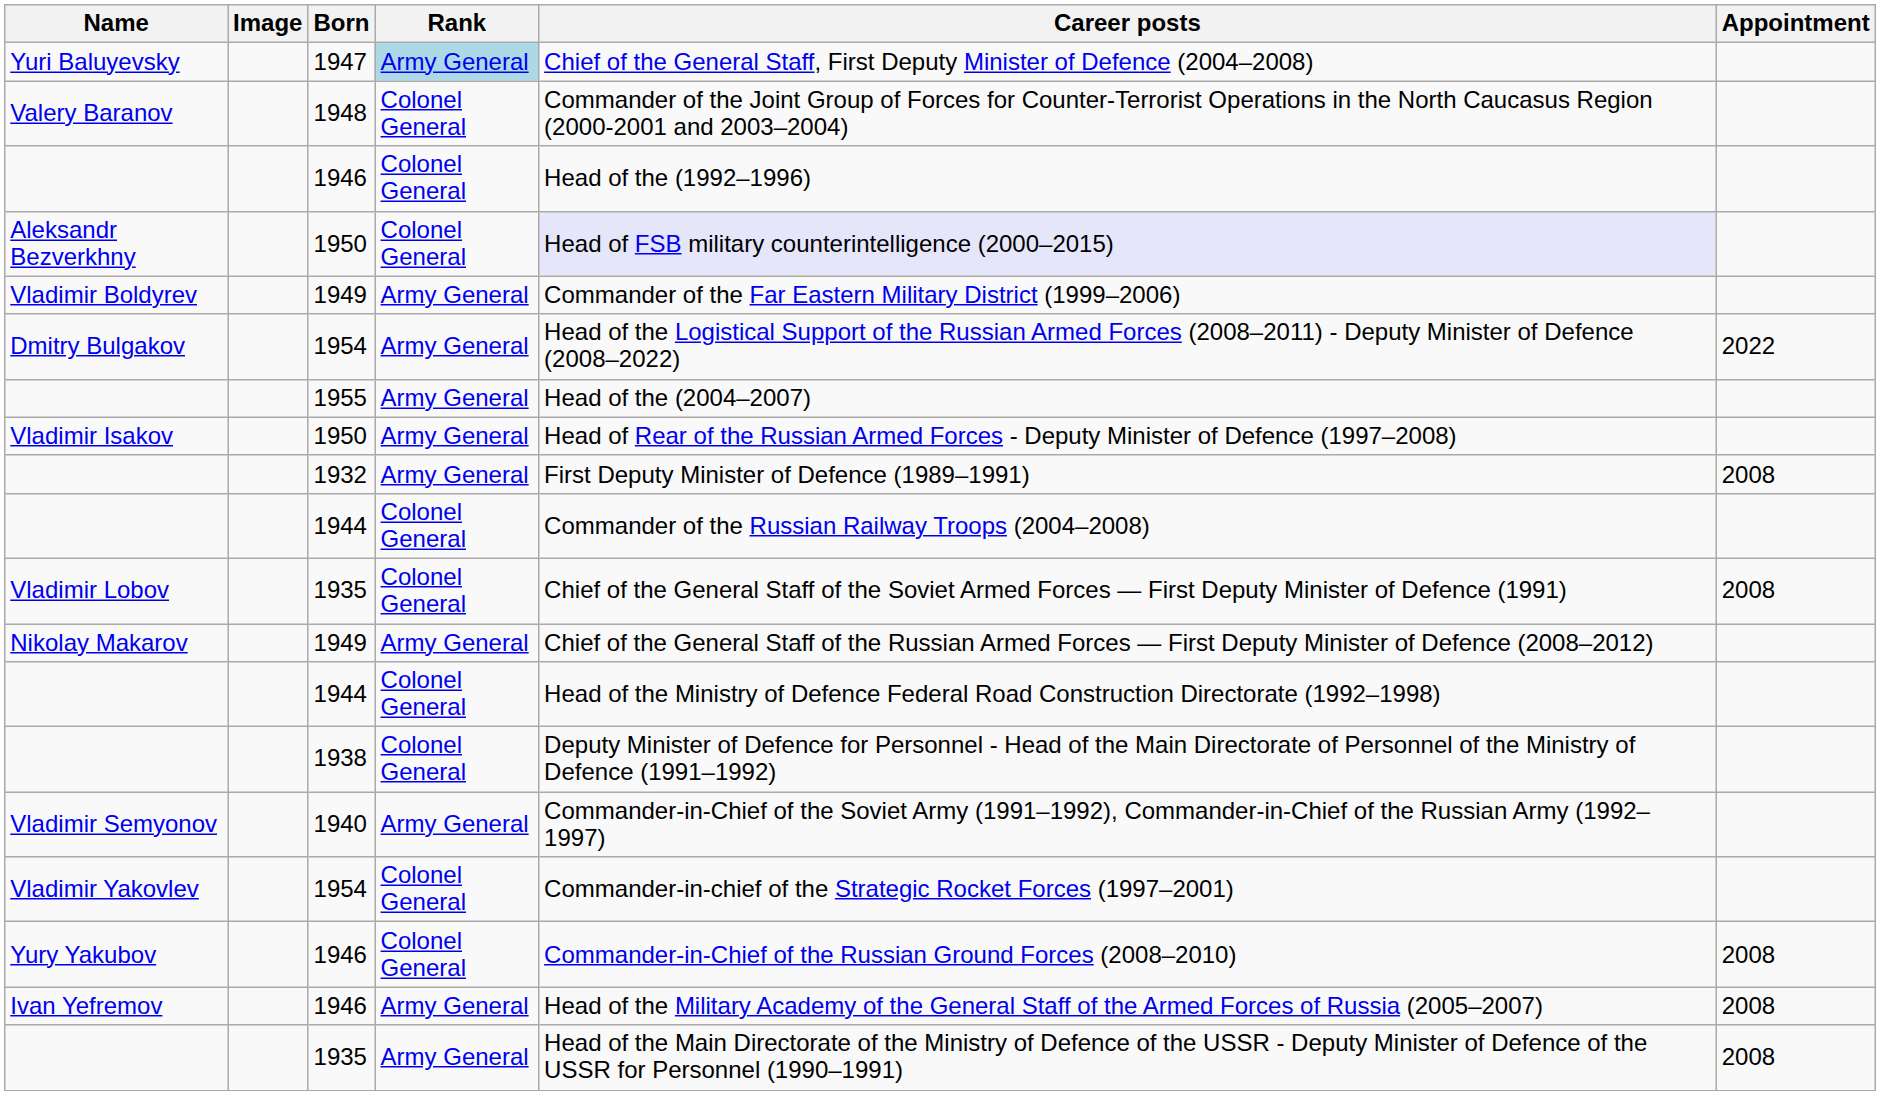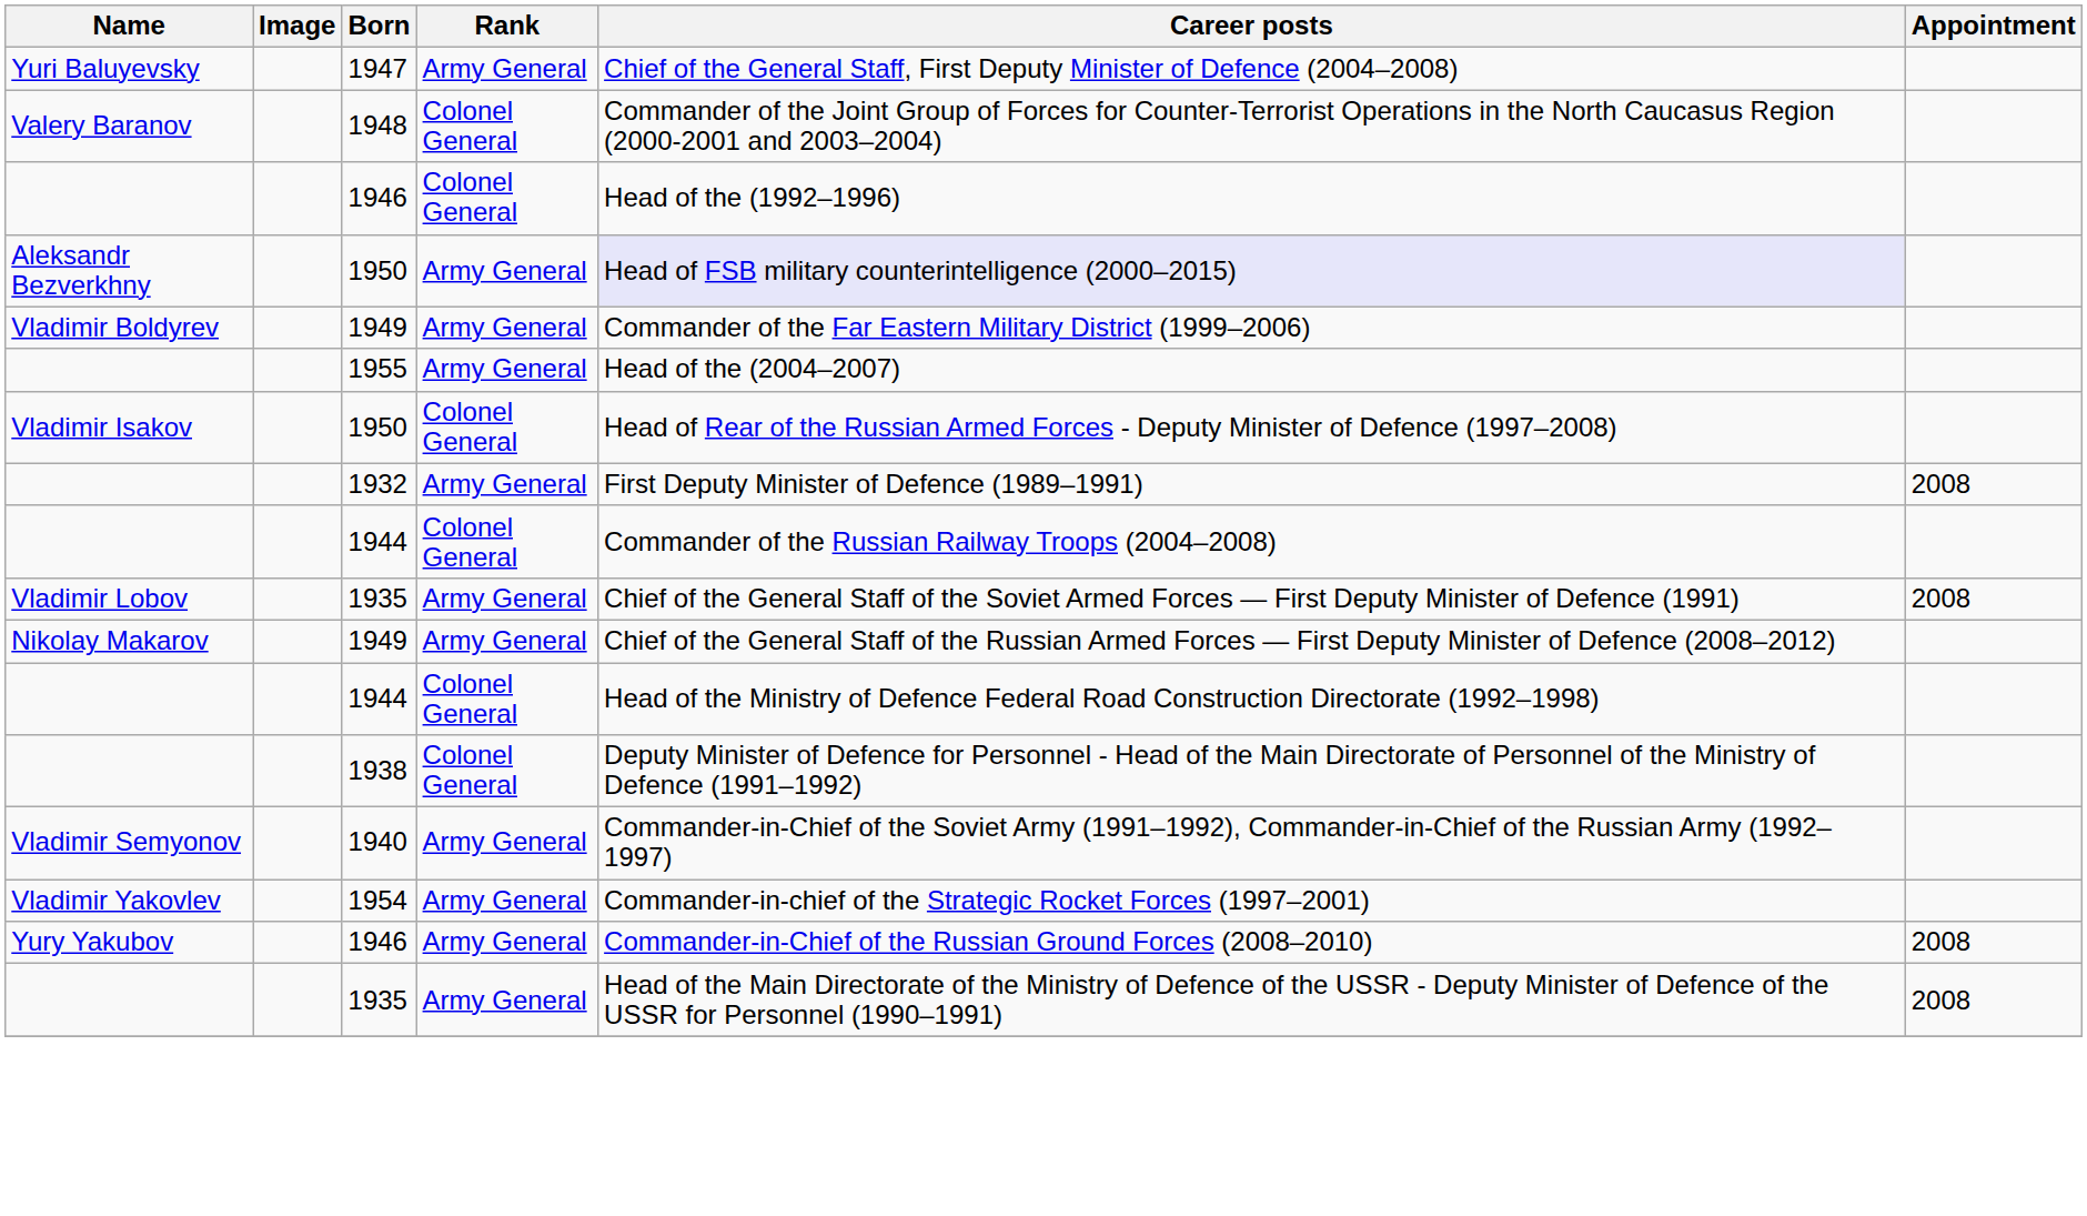Yuri Baluyevsky | Rank: lightblue background -> no background
Aleksandr Bezverkhny | Rank: Colonel General -> Army General
- row: Dmitry Bulgakov | 1954 | Army General | Head of the Logistical Support of the Russian Armed Forces (2008–2011) - Deputy Minister of Defence (2008–2022) | 2022
Vladimir Isakov | Rank: Army General -> Colonel General
Vladimir Lobov | Rank: Colonel General -> Army General
Vladimir Yakovlev | Rank: Colonel General -> Army General
Yury Yakubov | Rank: Colonel General -> Army General
- row: Ivan Yefremov | 1946 | Army General | Head of the Military Academy of the General Staff of the Armed Forces of Russia (2005–2007) | 2008
